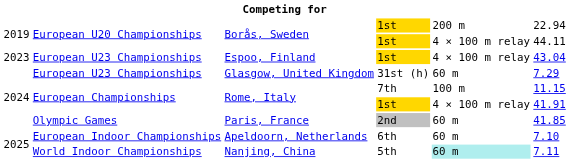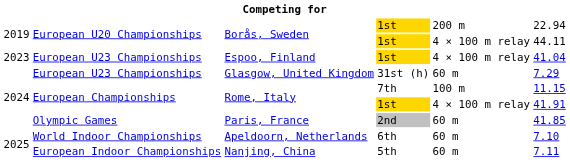Espoo, Finland | column 6: 43.04 -> 41.04
Apeldoorn, Netherlands | column 2: European Indoor Championships -> World Indoor Championships
Nanjing, China | column 2: World Indoor Championships -> European Indoor Championships
Nanjing, China | column 5: paleturquoise background -> no background
